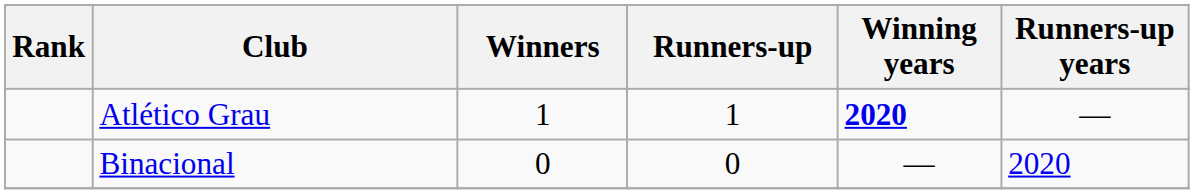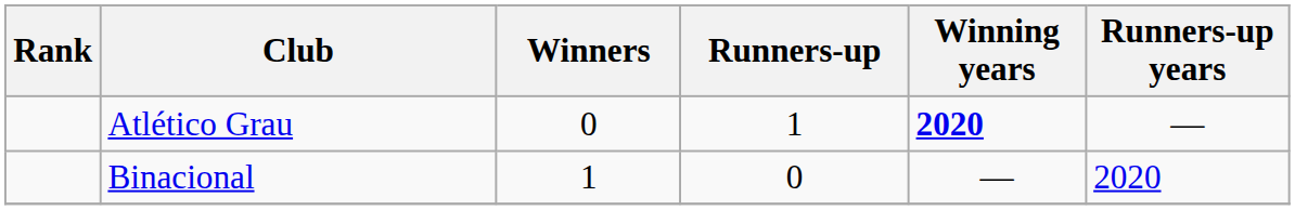Atlético Grau | Winners: 1 -> 0
Binacional | Winners: 0 -> 1
